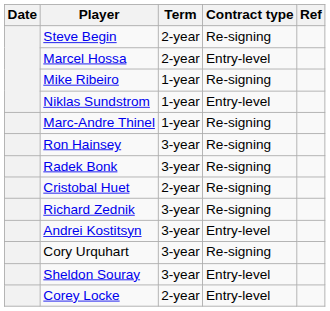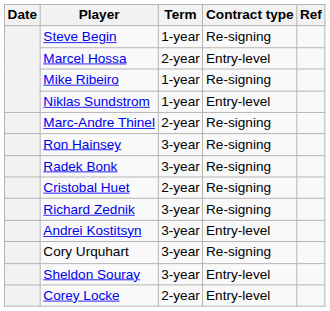Steve Begin | Term: 2-year -> 1-year
Marc-Andre Thinel | Term: 1-year -> 2-year
